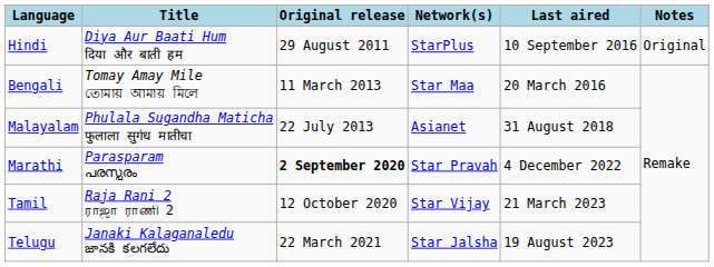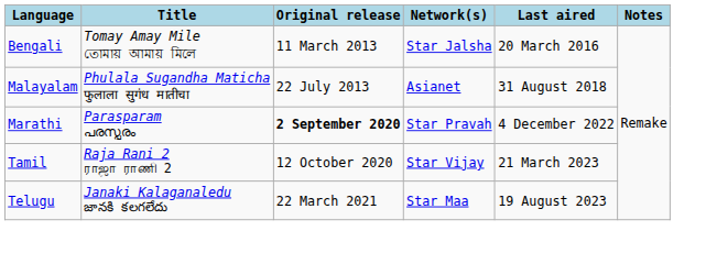- row: Hindi | Diya Aur Baati Hum दिया और बाती हम | 29 August 2011 | StarPlus | 10 September 2016 | Original
Bengali | Network(s): Star Maa -> Star Jalsha
Telugu | Network(s): Star Jalsha -> Star Maa
